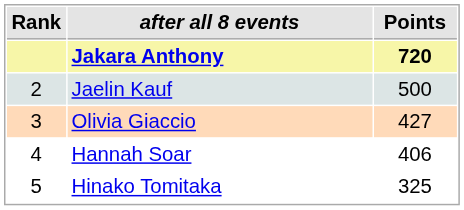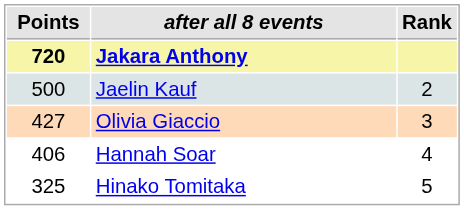columns swapped: Rank <-> Points
